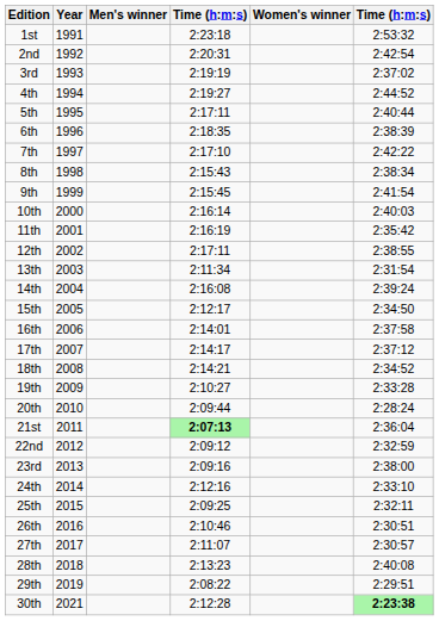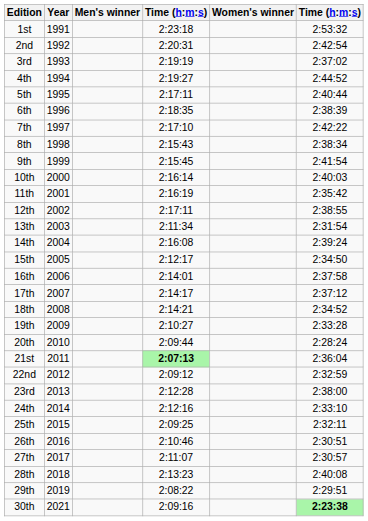23rd | column 4: 2:09:16 -> 2:12:28
30th | column 4: 2:12:28 -> 2:09:16
